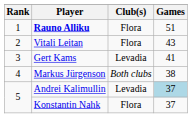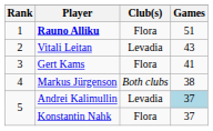Vitali Leitan | Club(s): Flora -> Levadia
Gert Kams | Club(s): Levadia -> Flora
